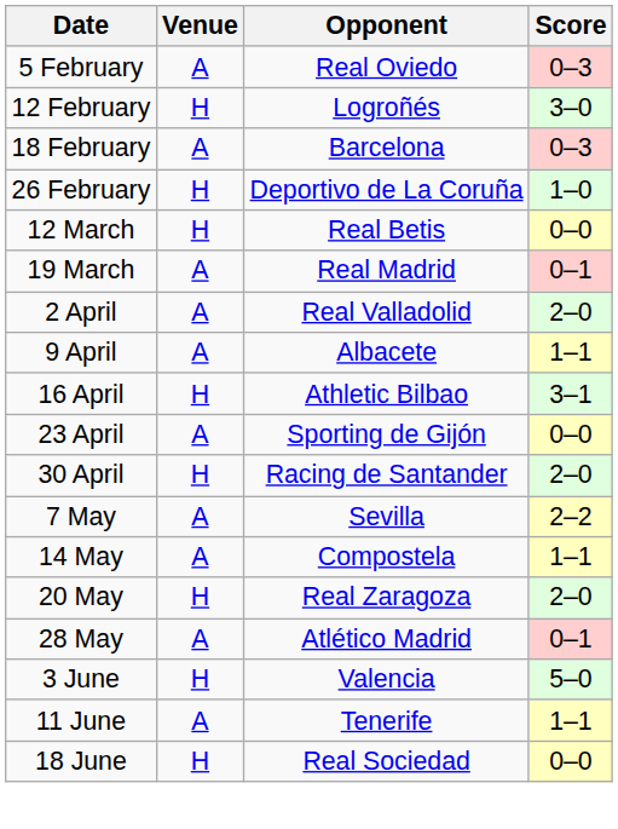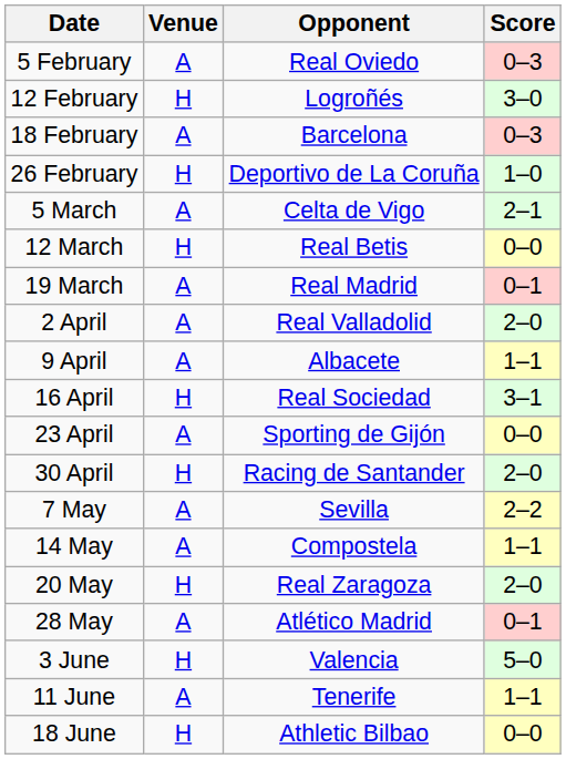+ row: 5 March | A | Celta de Vigo | 2–1
16 April | Opponent: Athletic Bilbao -> Real Sociedad
18 June | Opponent: Real Sociedad -> Athletic Bilbao
